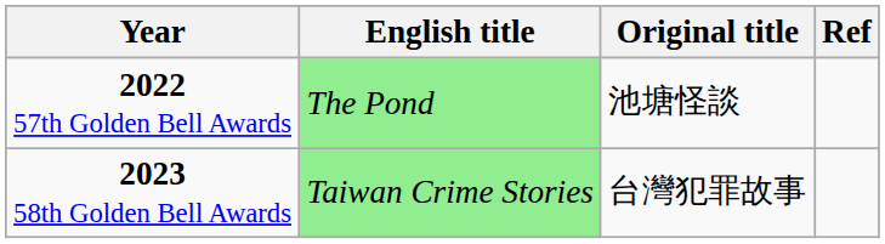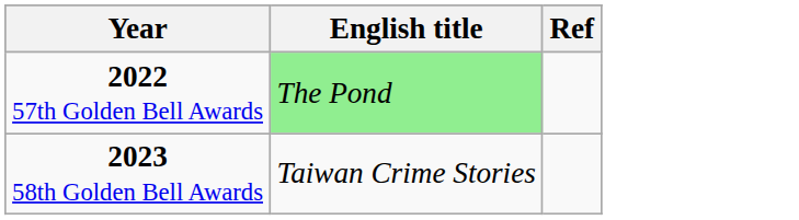- column: Original title | 池塘怪談 | 台灣犯罪故事
2023 58th Golden Bell Awards | English title: lightgreen background -> no background
